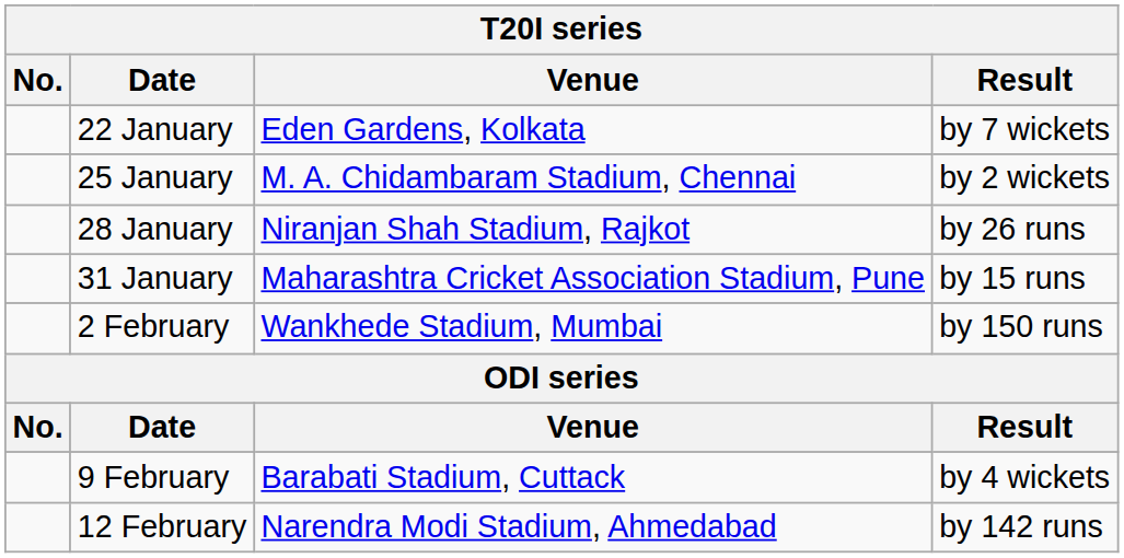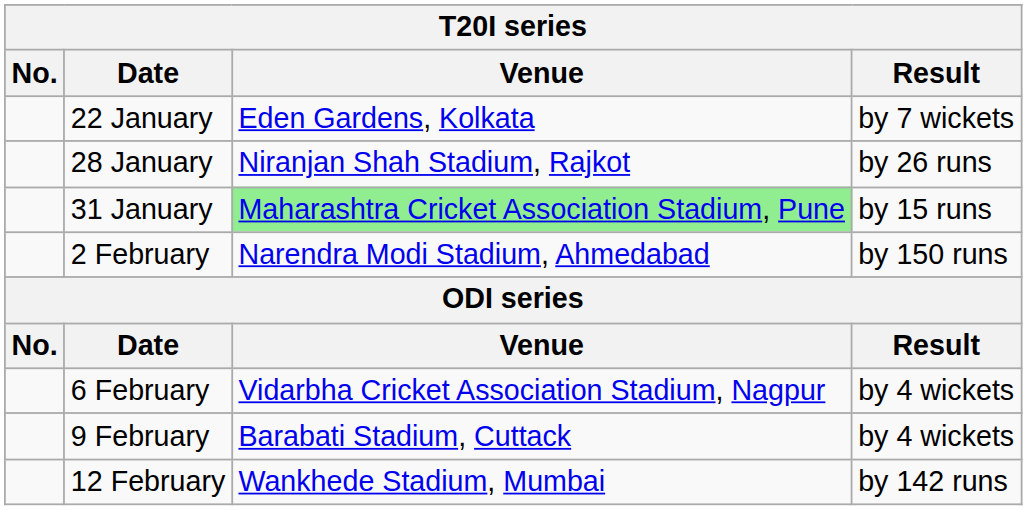- row: 25 January | M. A. Chidambaram Stadium, Chennai | by 2 wickets
31 January | Venue: no background -> lightgreen background
2 February | Venue: Wankhede Stadium, Mumbai -> Narendra Modi Stadium, Ahmedabad
+ row: 6 February | Vidarbha Cricket Association Stadium, Nagpur | by 4 wickets
12 February | Venue: Narendra Modi Stadium, Ahmedabad -> Wankhede Stadium, Mumbai
